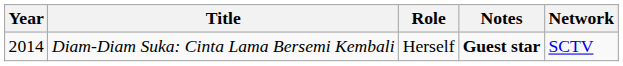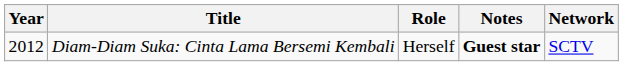Diam-Diam Suka: Cinta Lama Bersemi Kembali | Year: 2014 -> 2012
